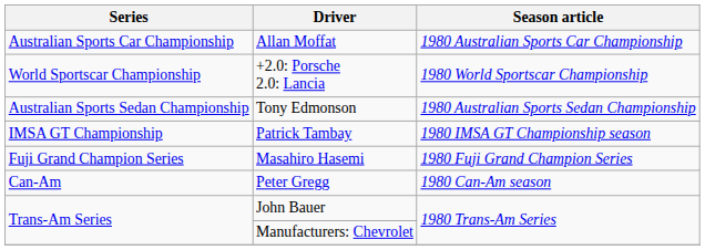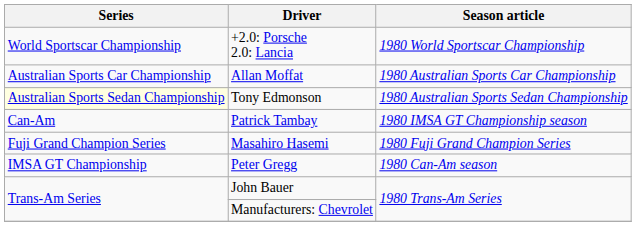rows swapped: +2.0: Porsche 2.0: Lancia <-> Allan Moffat
Tony Edmonson | Series: no background -> lightyellow background
Patrick Tambay | Series: IMSA GT Championship -> Can-Am
Peter Gregg | Series: Can-Am -> IMSA GT Championship
